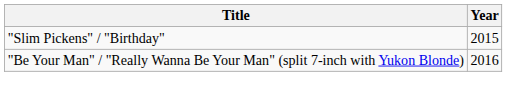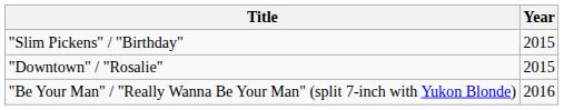+ row: "Downtown" / "Rosalie" | 2015
